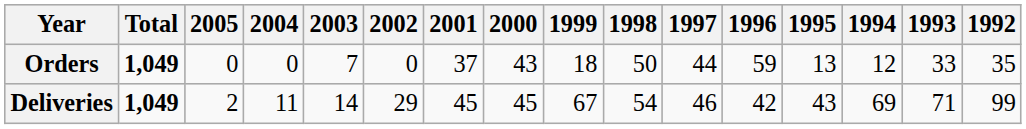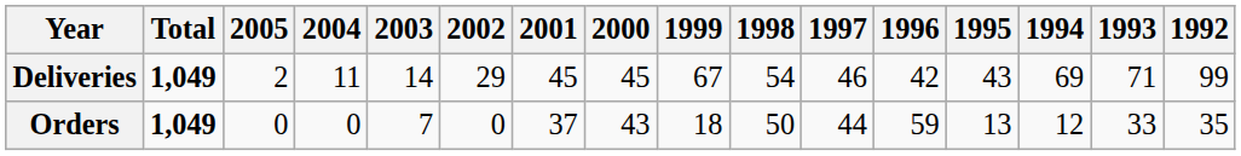rows swapped: Orders <-> Deliveries
